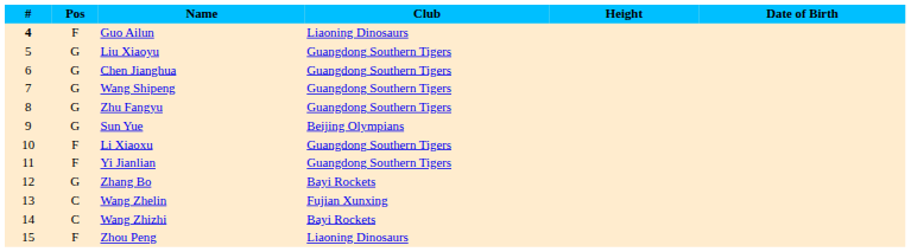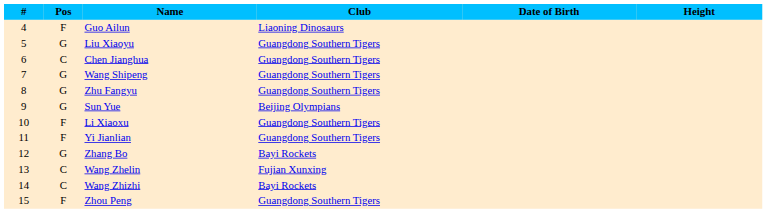columns swapped: Date of Birth <-> Height
Guo Ailun | #: bold -> normal
Chen Jianghua | Pos: G -> C
Zhou Peng | Club: Liaoning Dinosaurs -> Guangdong Southern Tigers
